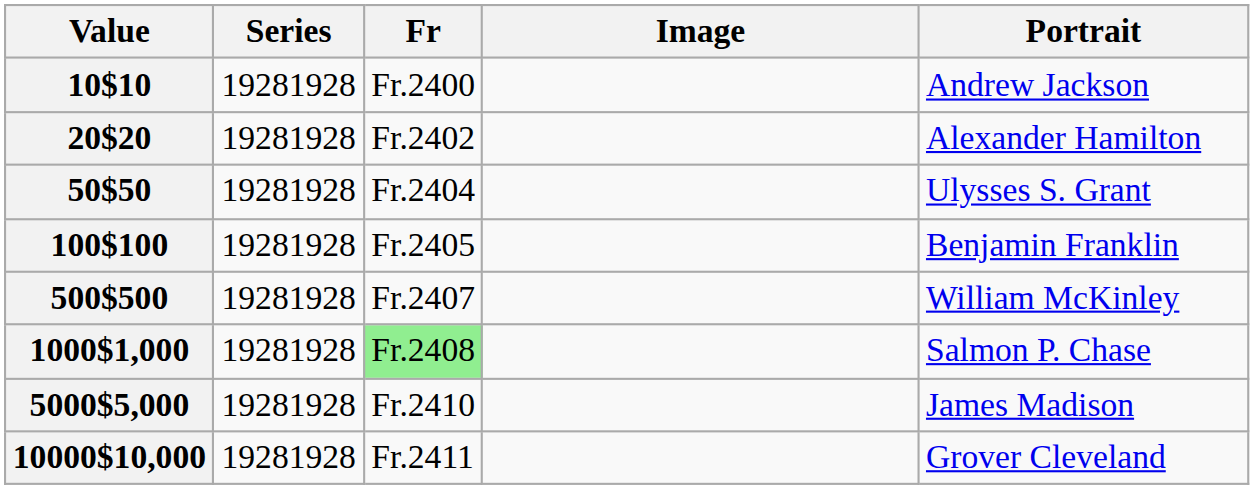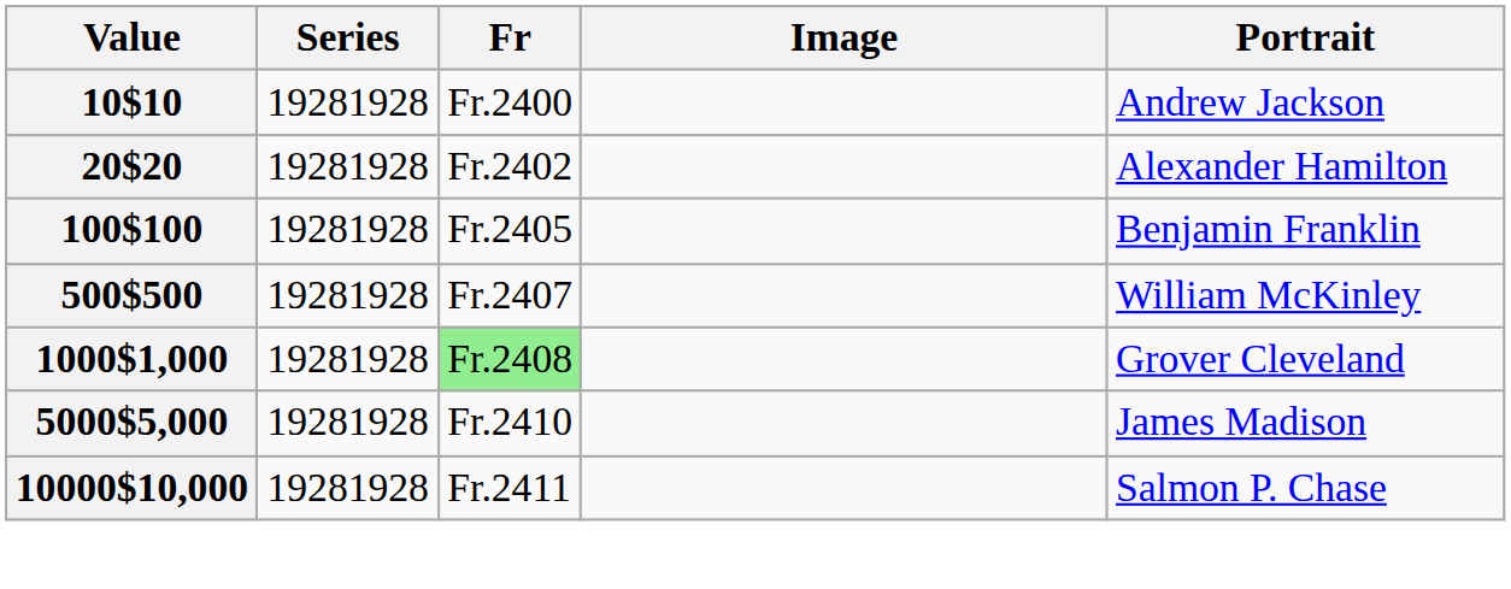- row: 50$50 | 19281928 | Fr.2404 | Ulysses S. Grant
1000$1,000 | Portrait: Salmon P. Chase -> Grover Cleveland
10000$10,000 | Portrait: Grover Cleveland -> Salmon P. Chase
